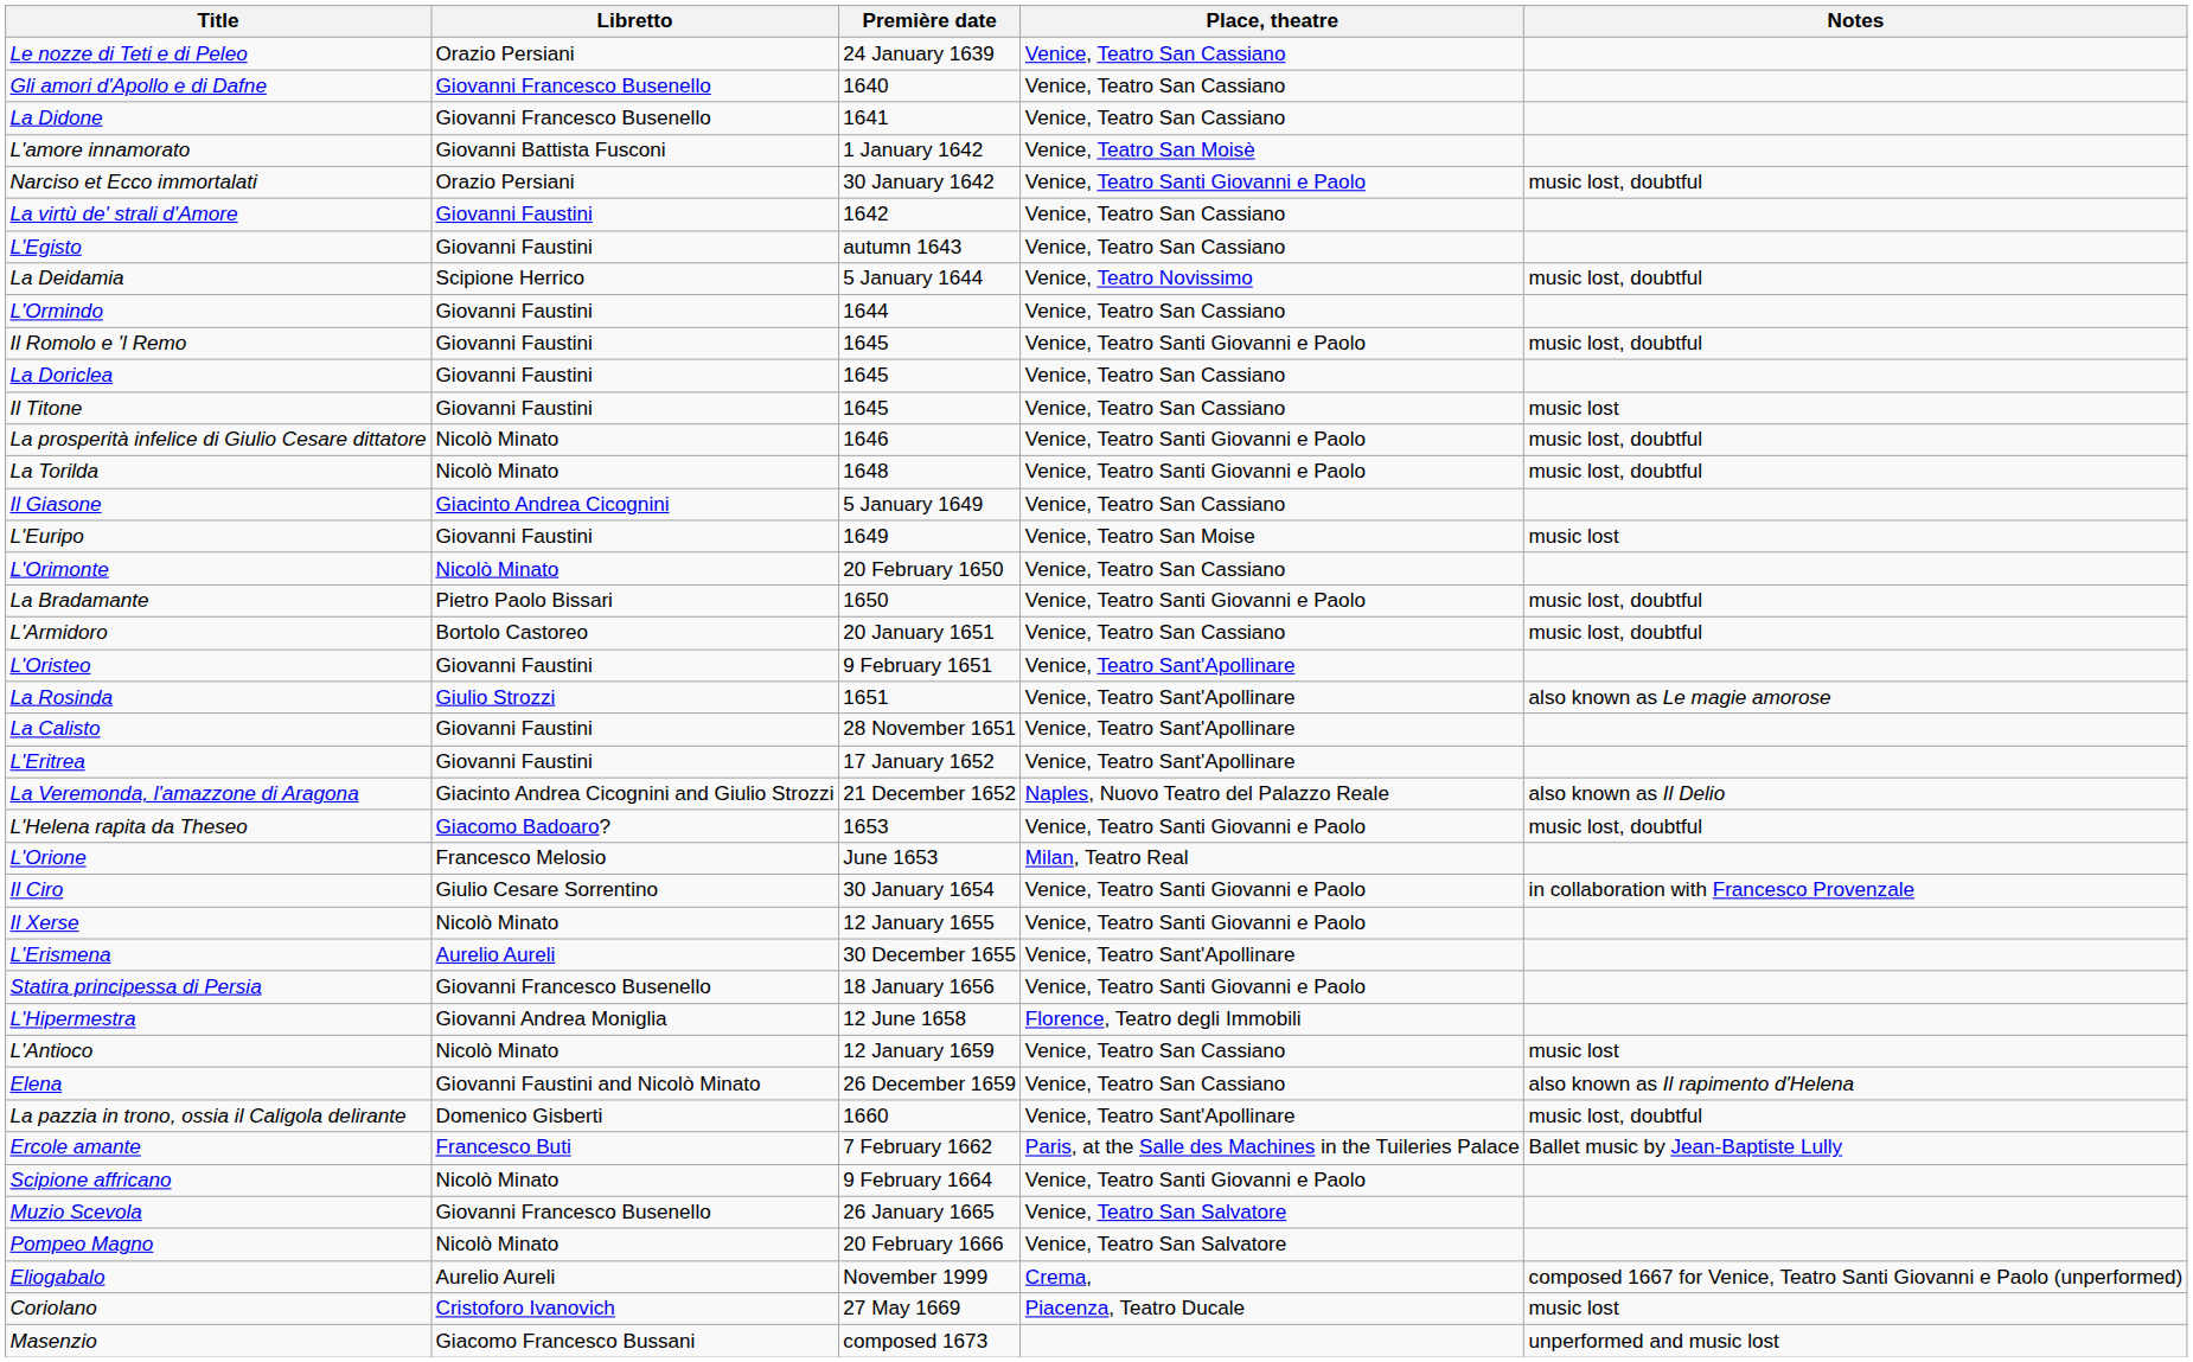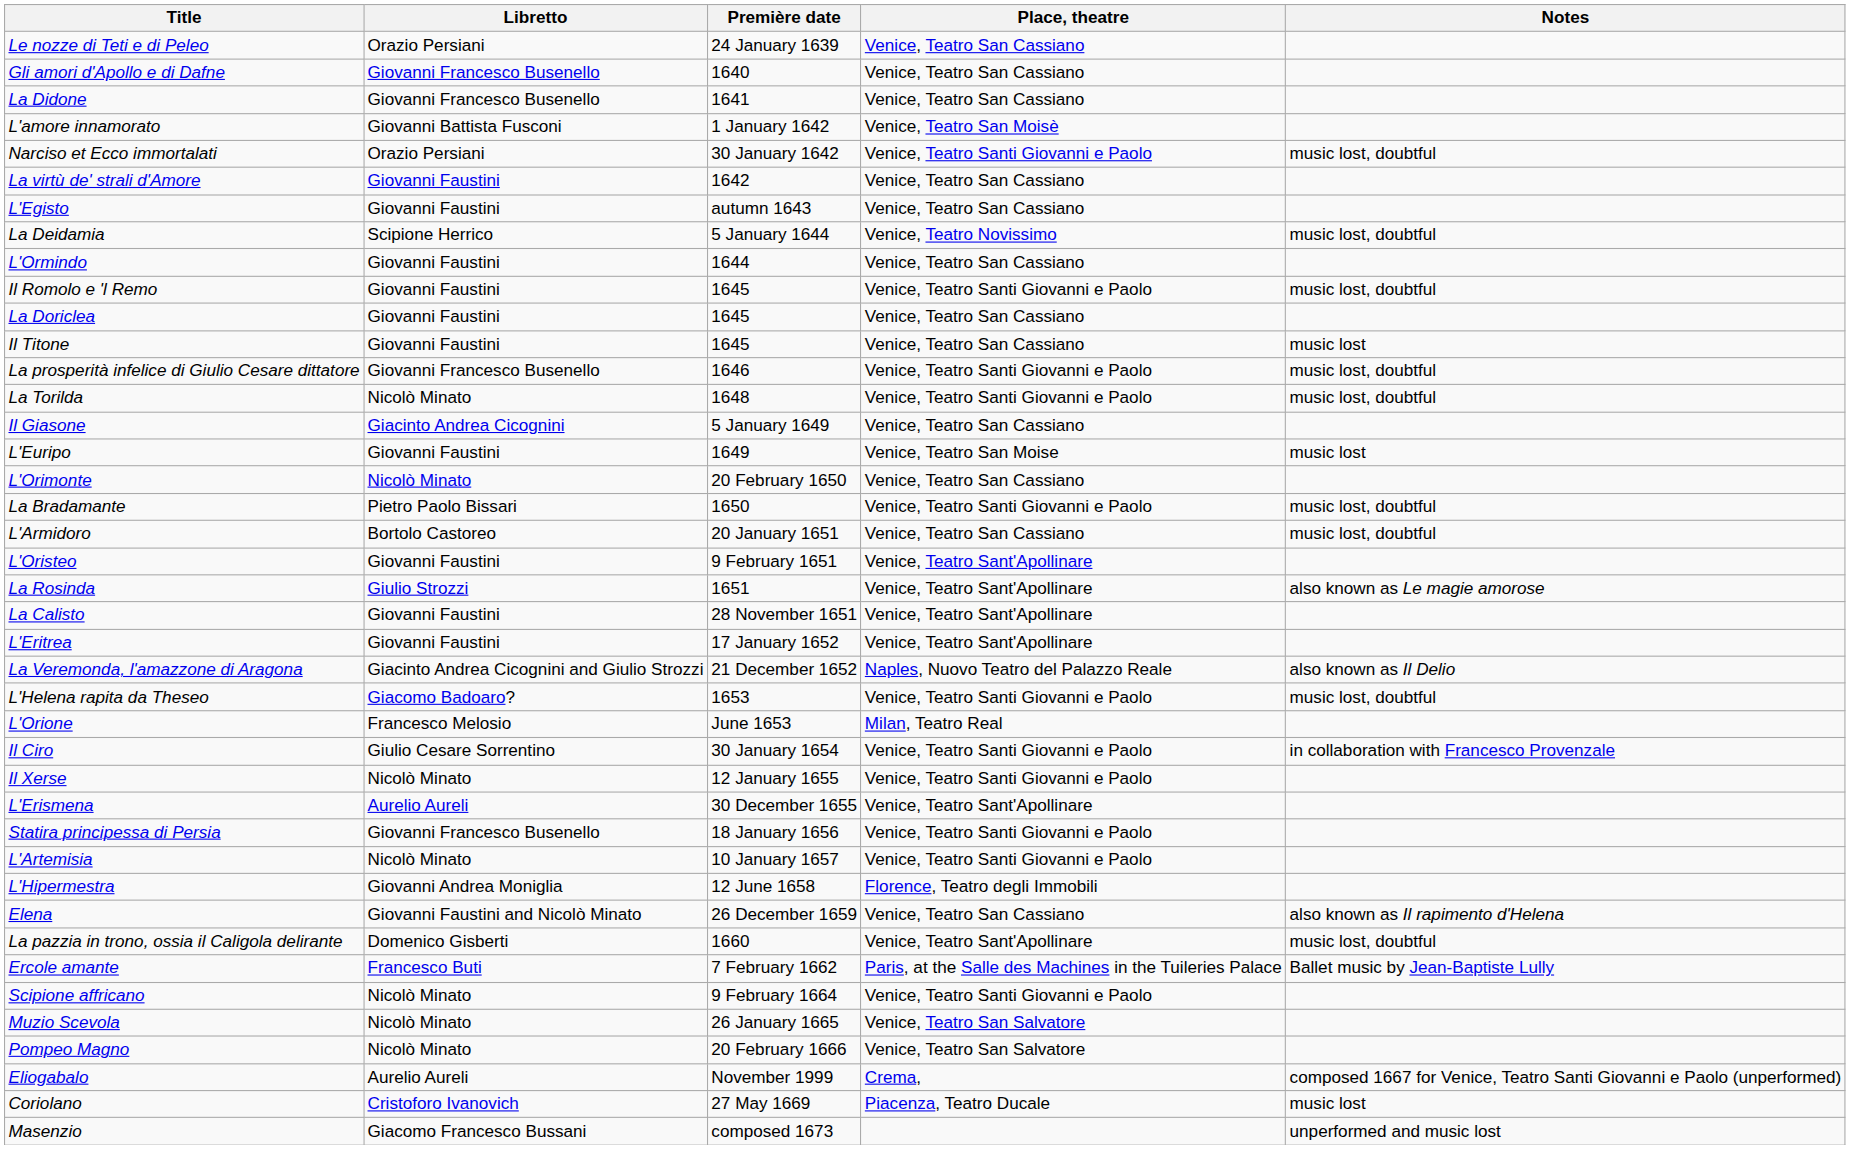La prosperità infelice di Giulio Cesare dittatore | Libretto: Nicolò Minato -> Giovanni Francesco Busenello
+ row: L'Artemisia | Nicolò Minato | 10 January 1657 | Venice, Teatro Santi Giovanni e Paolo
- row: L'Antioco | Nicolò Minato | 12 January 1659 | Venice, Teatro San Cassiano | music lost
Muzio Scevola | Libretto: Giovanni Francesco Busenello -> Nicolò Minato
